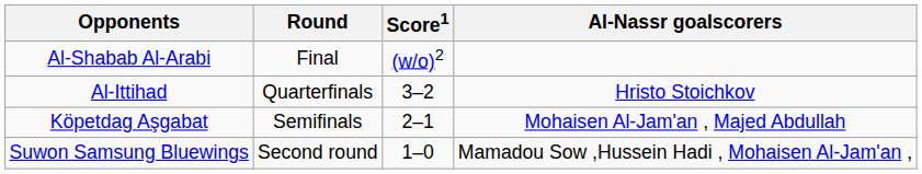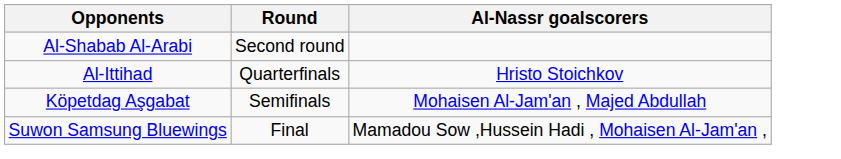- column: Score1 | (w/o)2 | 3–2 | 2–1 | 1–0
Al-Shabab Al-Arabi | Round: Final -> Second round
Suwon Samsung Bluewings | Round: Second round -> Final
